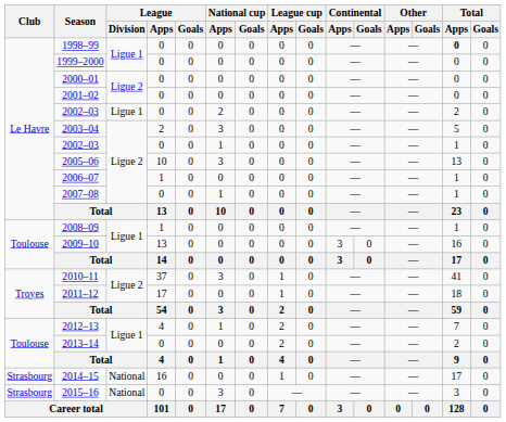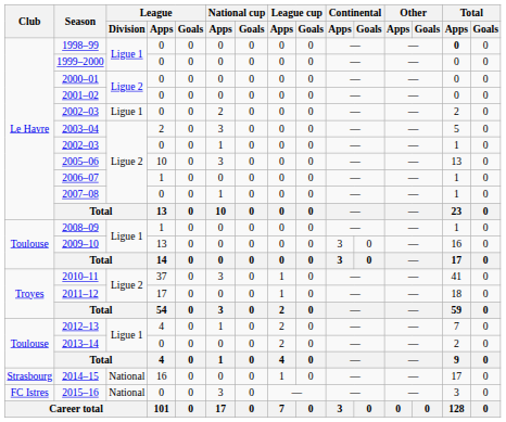2015–16 | Club: Strasbourg -> FC Istres
